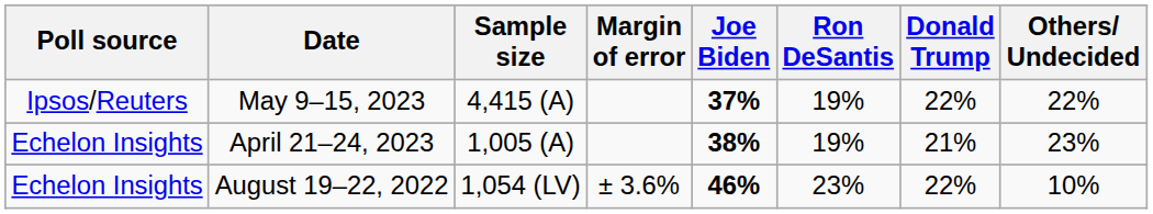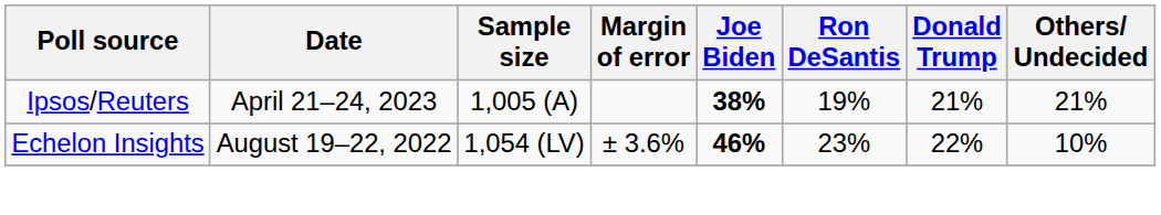- row: Ipsos/Reuters | May 9–15, 2023 | 4,415 (A) | 37% | 19% | 22% | 22%
April 21–24, 2023 | Poll source: Echelon Insights -> Ipsos/Reuters
April 21–24, 2023 | Others/ Undecided: 23% -> 21%
